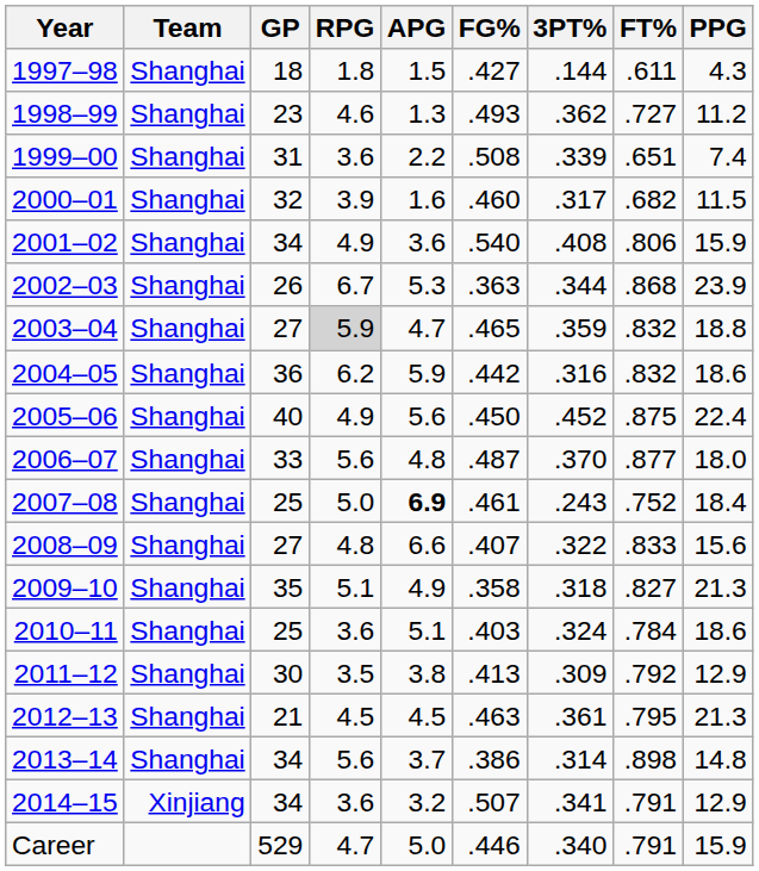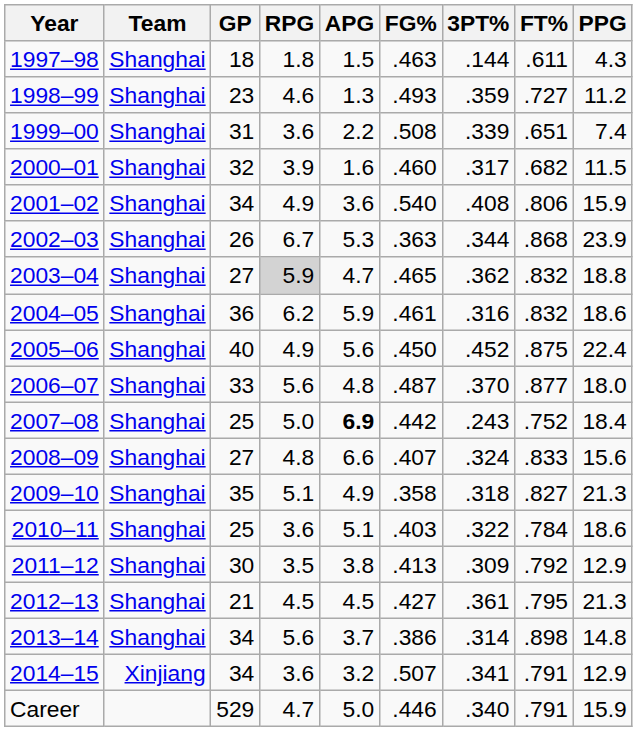1997–98 | FG%: .427 -> .463
1998–99 | 3PT%: .362 -> .359
2003–04 | 3PT%: .359 -> .362
2004–05 | FG%: .442 -> .461
2007–08 | FG%: .461 -> .442
2008–09 | 3PT%: .322 -> .324
2010–11 | 3PT%: .324 -> .322
2012–13 | FG%: .463 -> .427
